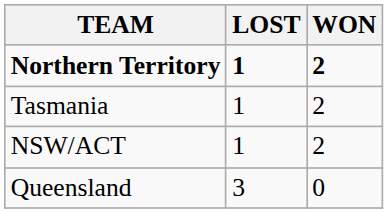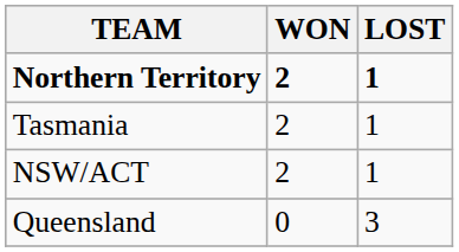columns swapped: WON <-> LOST
